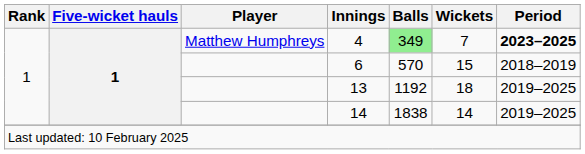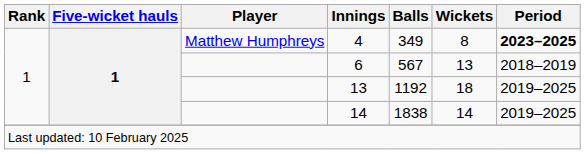4 | Balls: lightgreen background -> no background
4 | Wickets: 7 -> 8
6 | Balls: 570 -> 567
6 | Wickets: 15 -> 13
